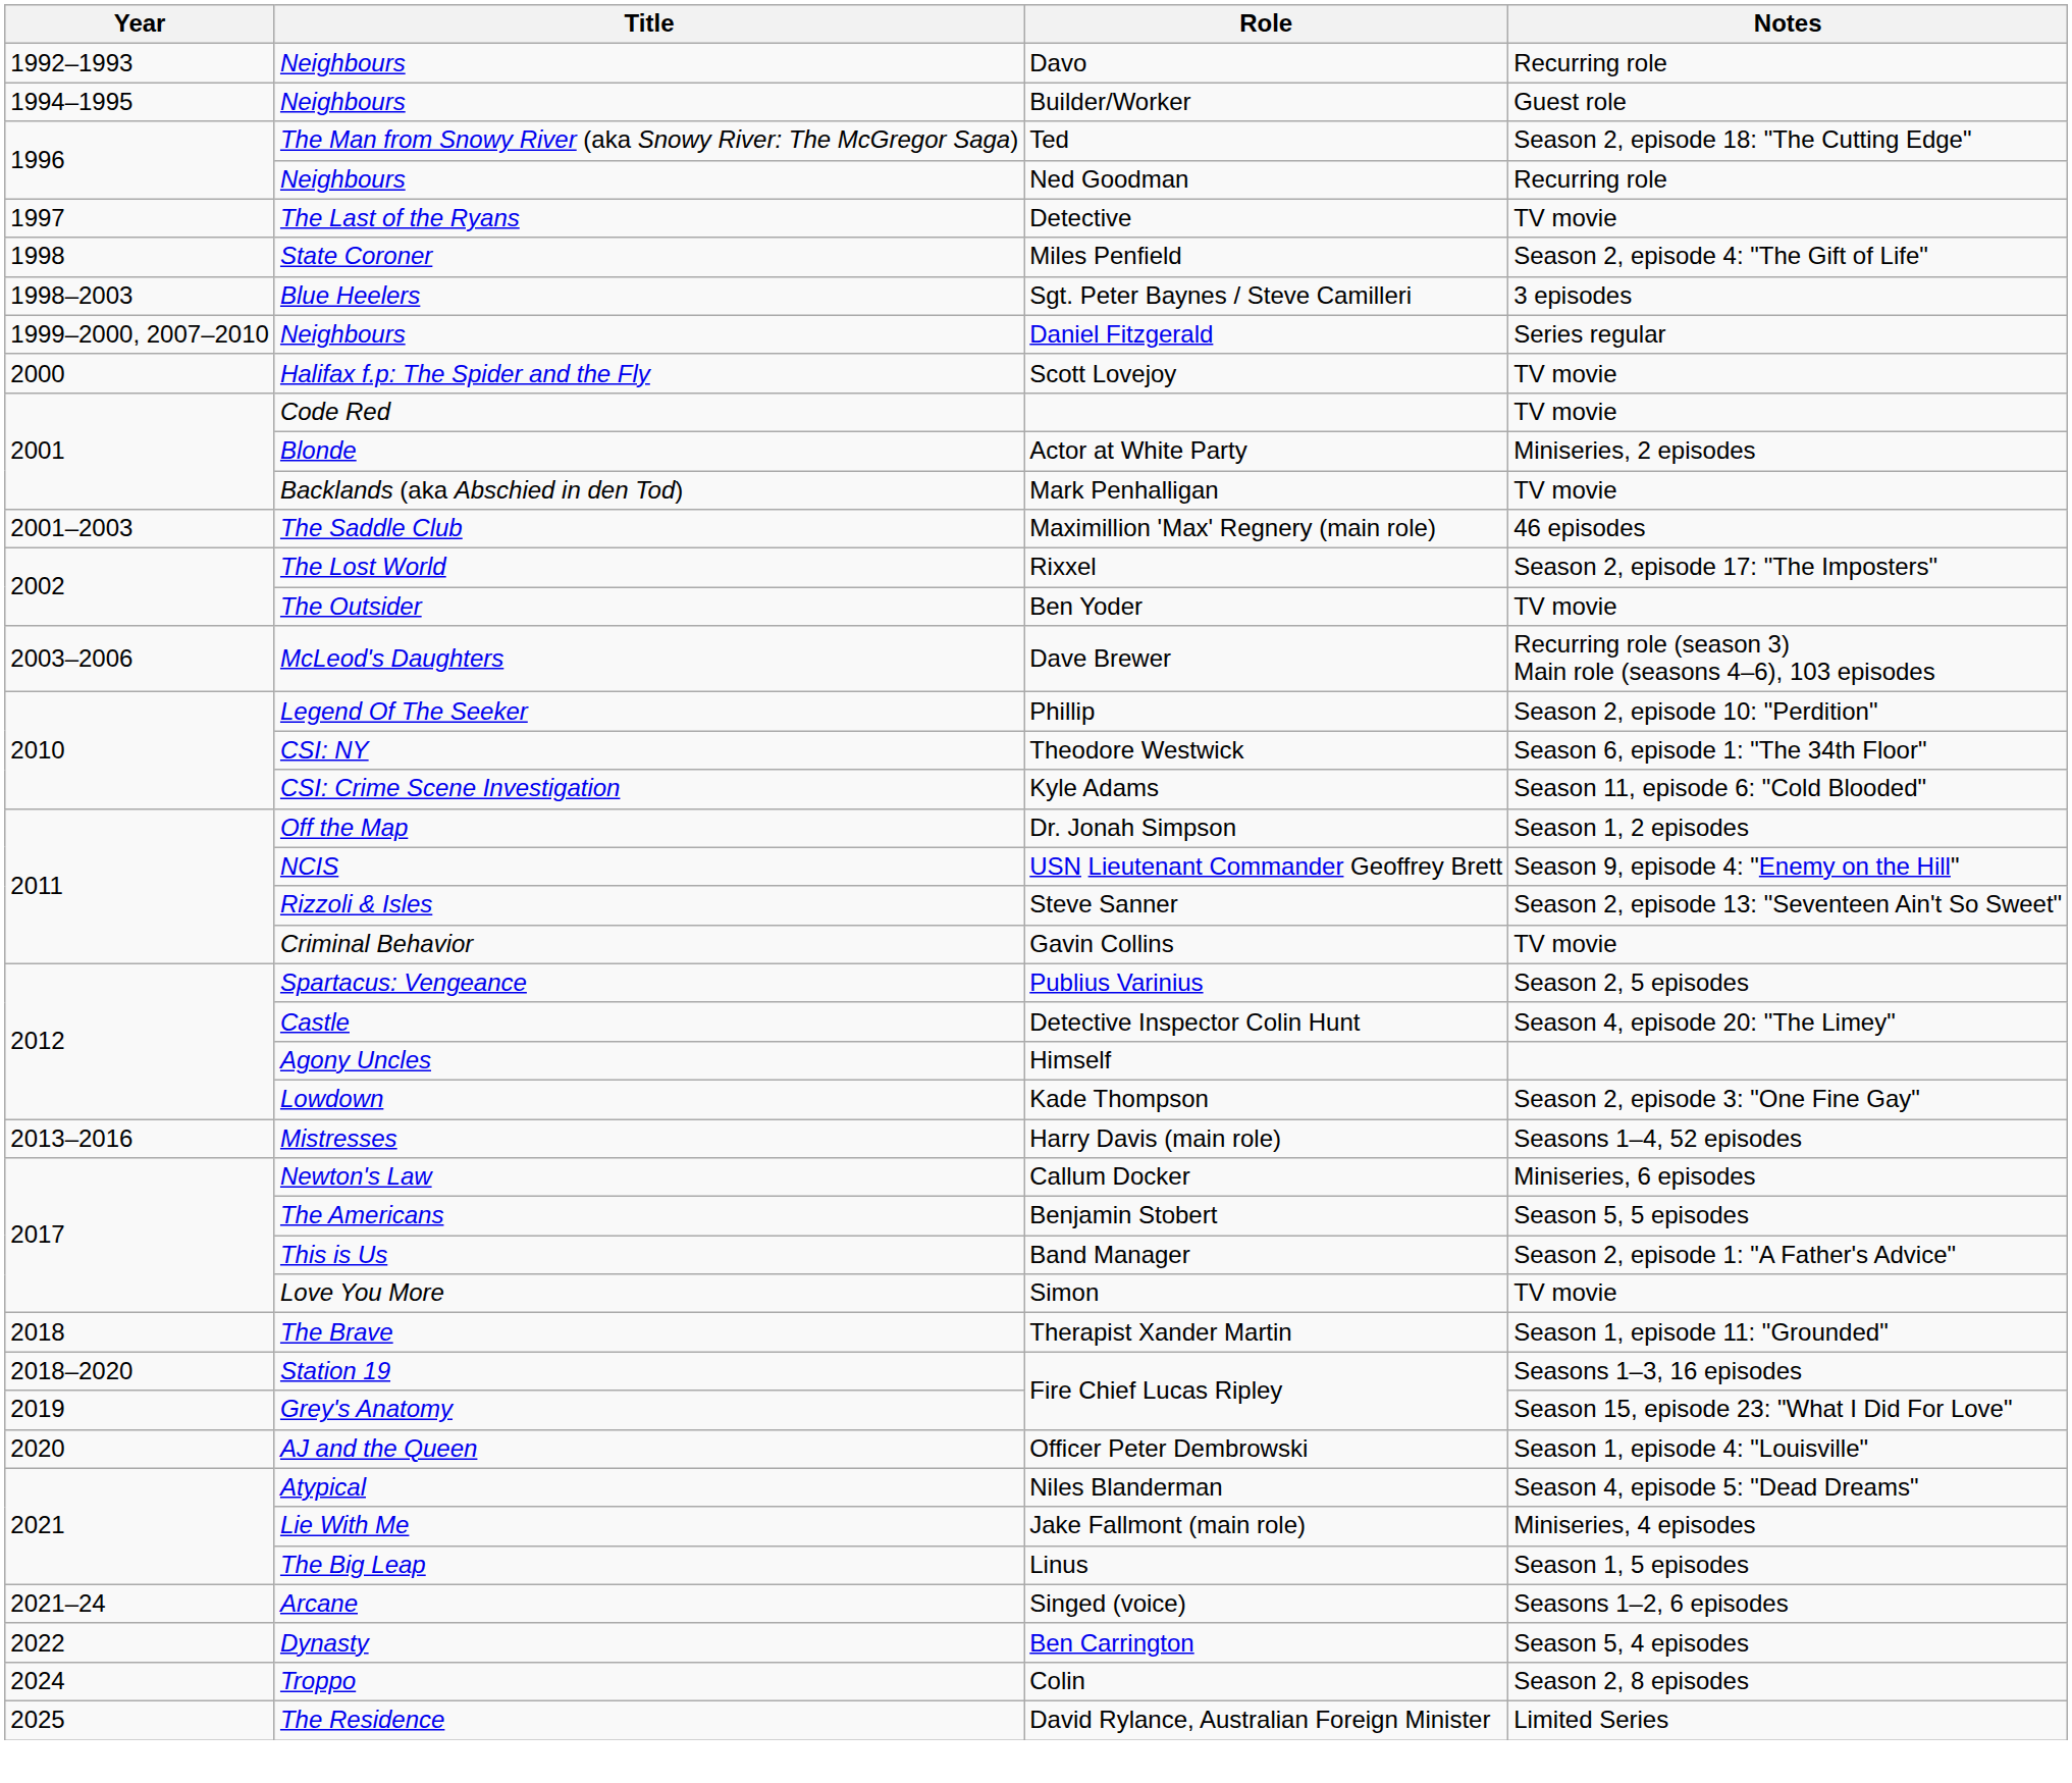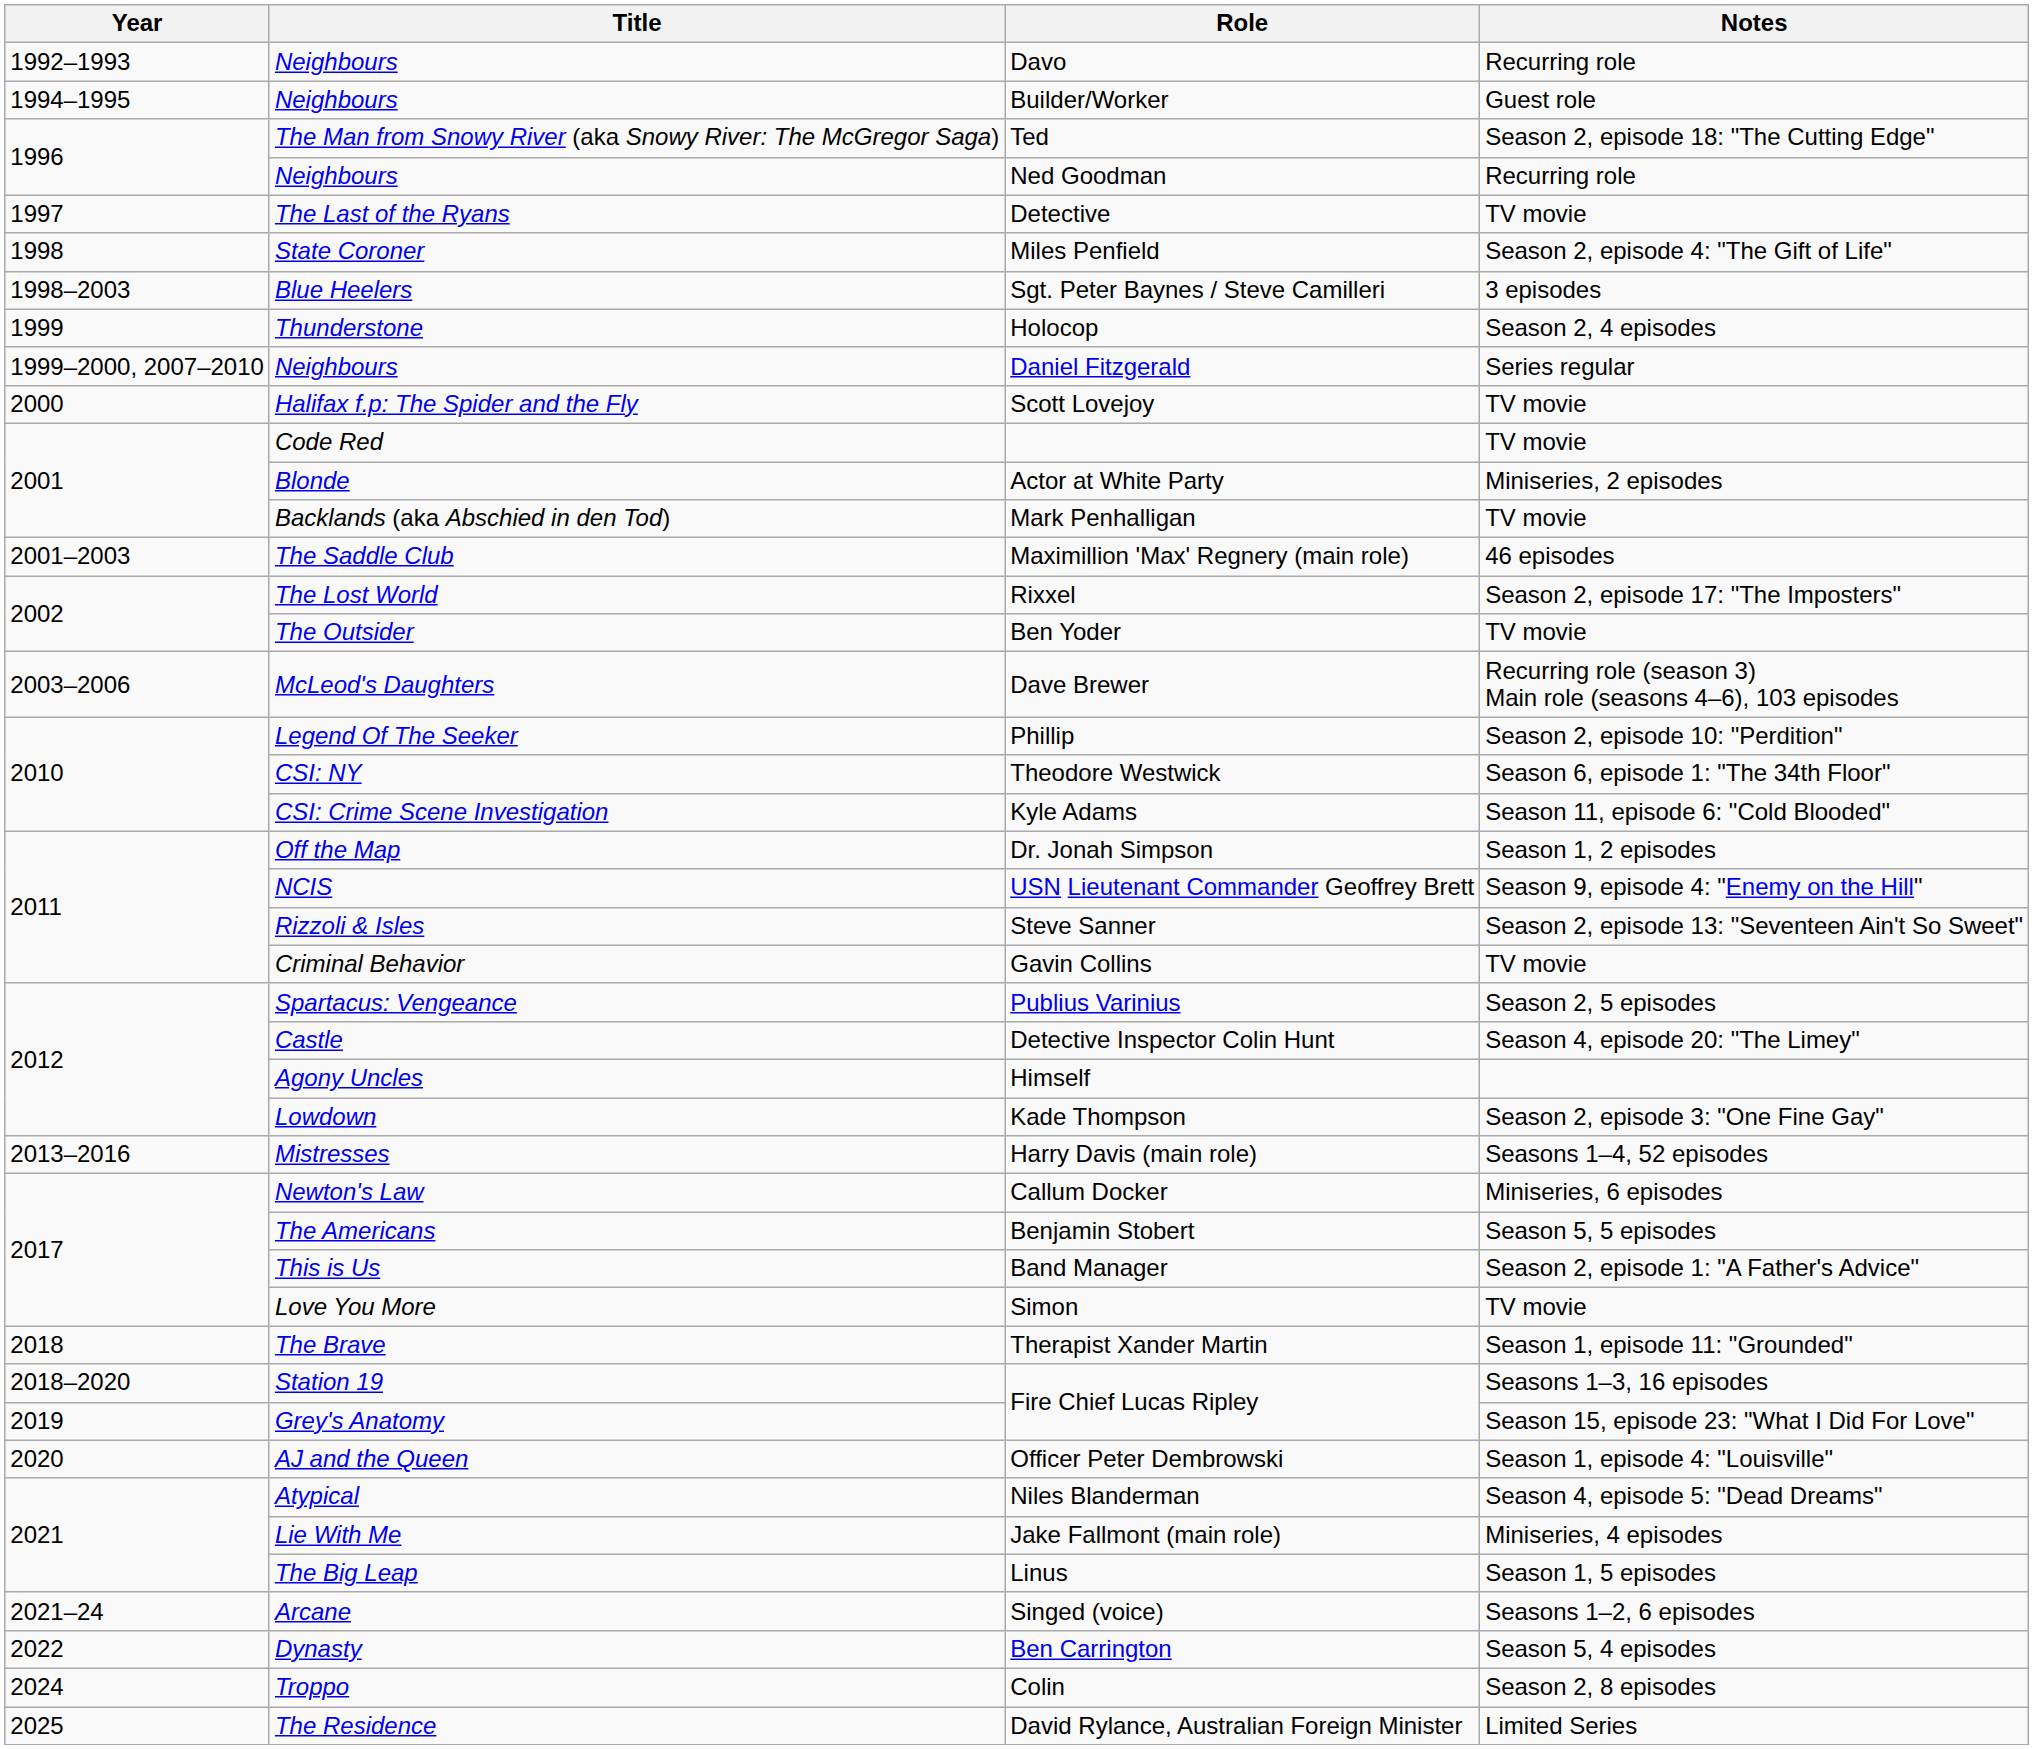+ row: 1999 | Thunderstone | Holocop | Season 2, 4 episodes
